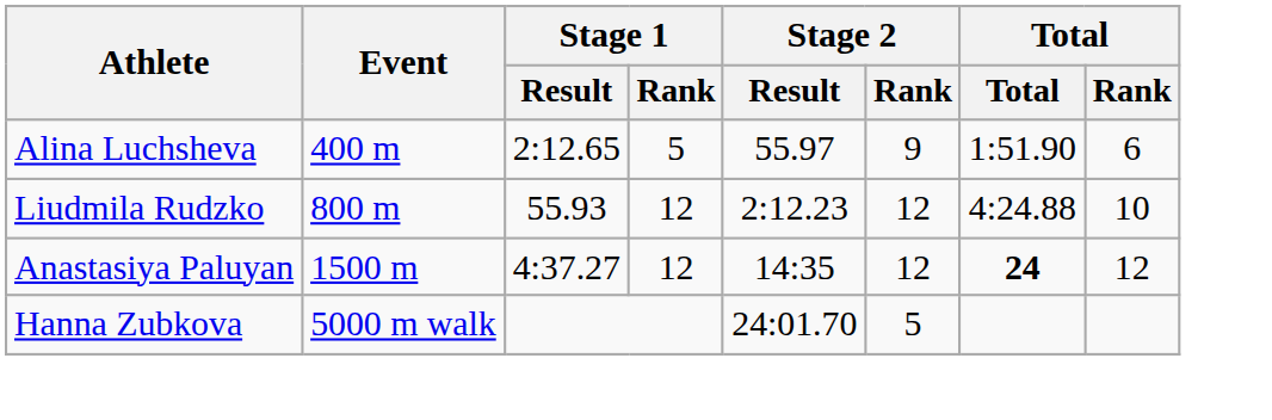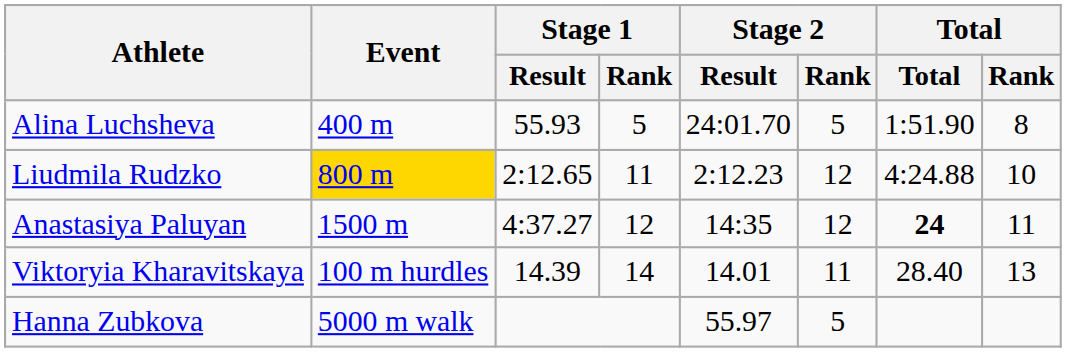Alina Luchsheva | Stage 1 / Result: 2:12.65 -> 55.93
Alina Luchsheva | Stage 2 / Result: 55.97 -> 24:01.70
Alina Luchsheva | Stage 2 / Rank: 9 -> 5
Alina Luchsheva | Total / Rank: 6 -> 8
Liudmila Rudzko | Event: no background -> gold background
Liudmila Rudzko | Stage 1 / Result: 55.93 -> 2:12.65
Liudmila Rudzko | Stage 1 / Rank: 12 -> 11
Anastasiya Paluyan | Total / Rank: 12 -> 11
+ row: Viktoryia Kharavitskaya | 100 m hurdles | 14.39 | 14 | 14.01 | 11 | 28.40 | 13
Hanna Zubkova | Stage 2 / Result: 24:01.70 -> 55.97
